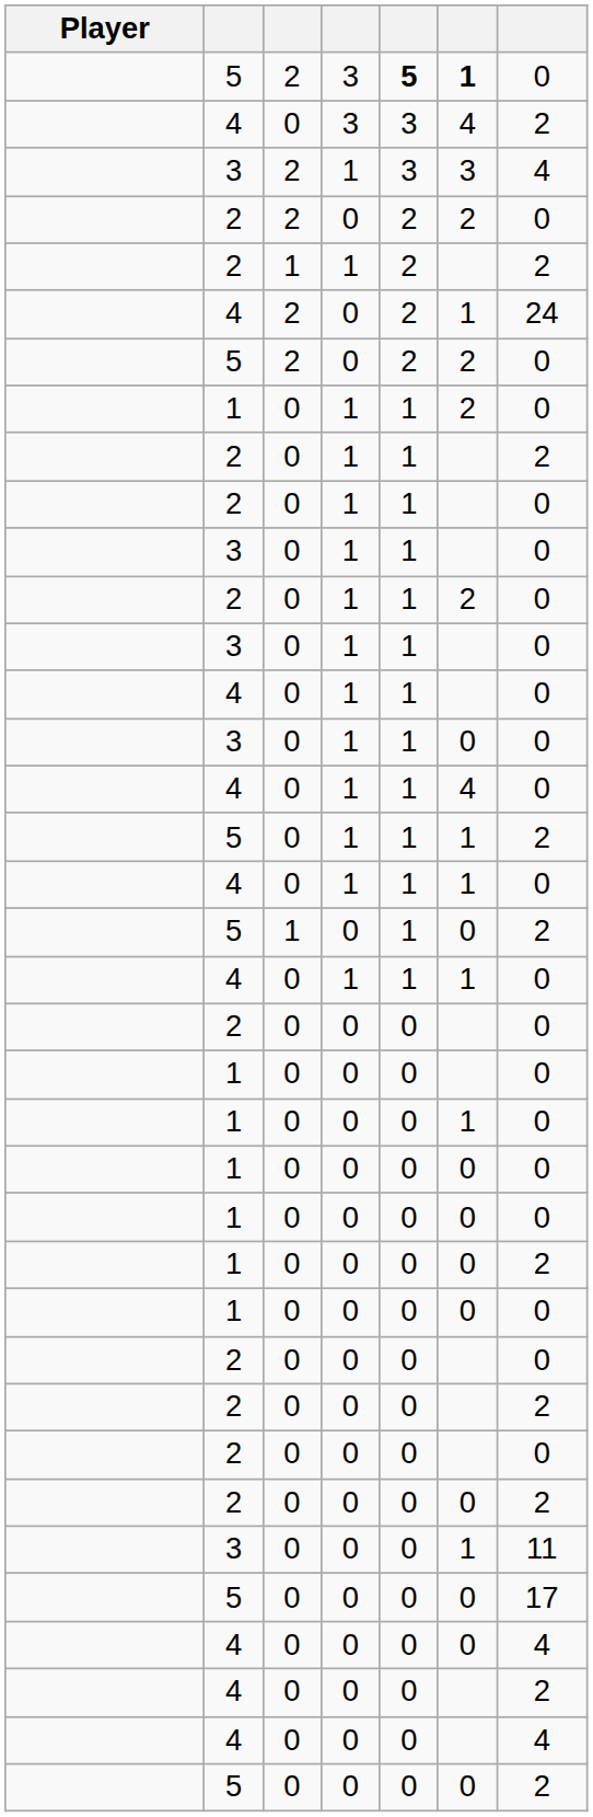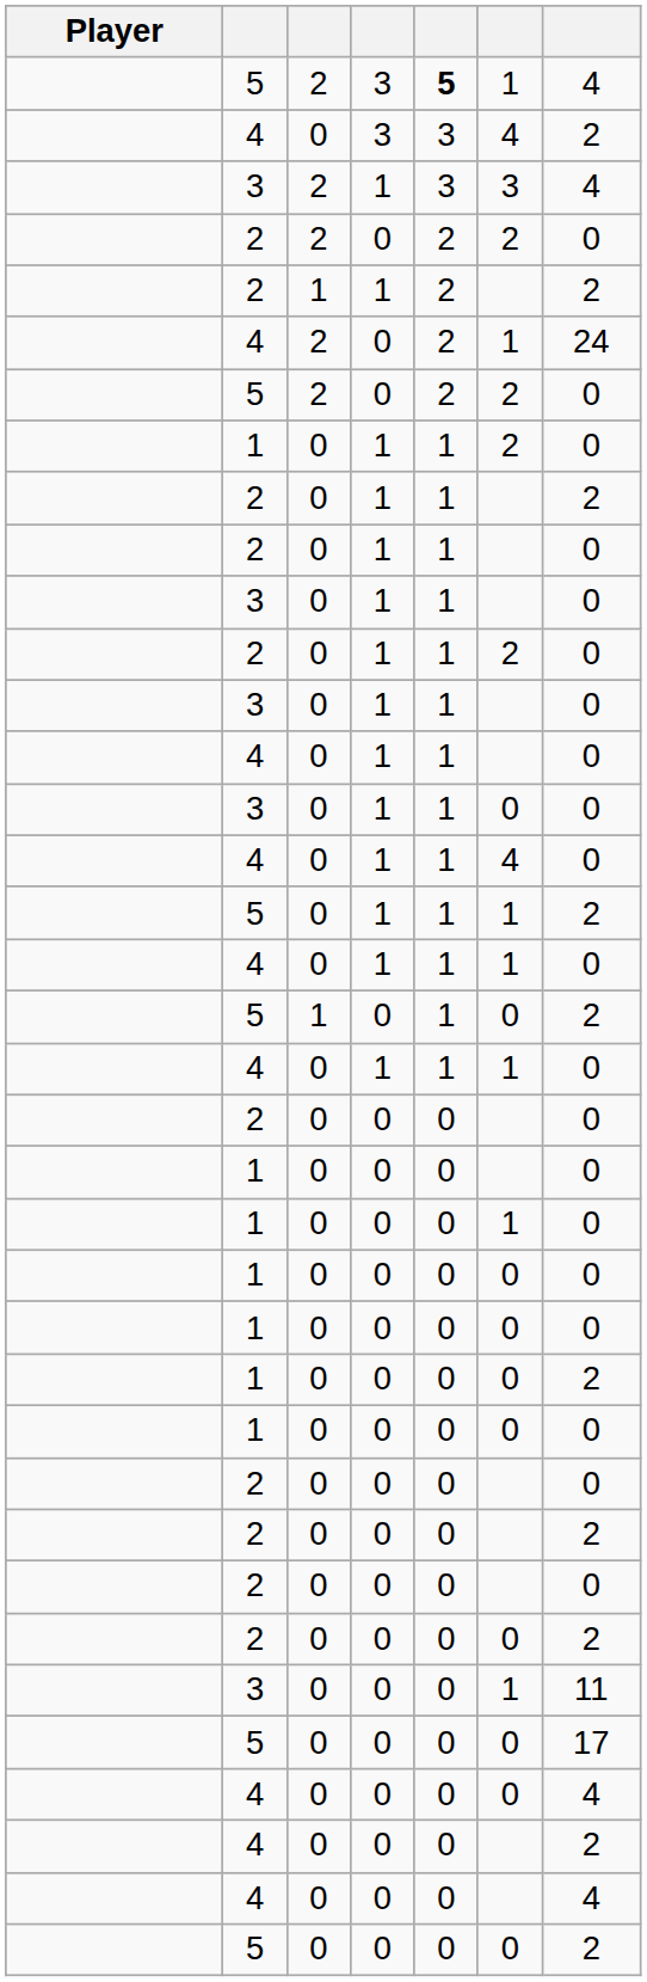5 / 3 | column 6: bold -> normal
5 / 3 | column 7: 0 -> 4
